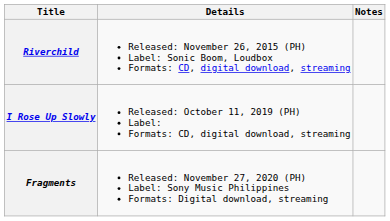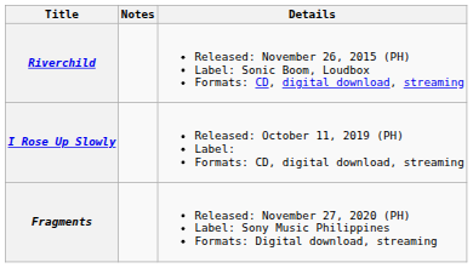columns swapped: Details <-> Notes
